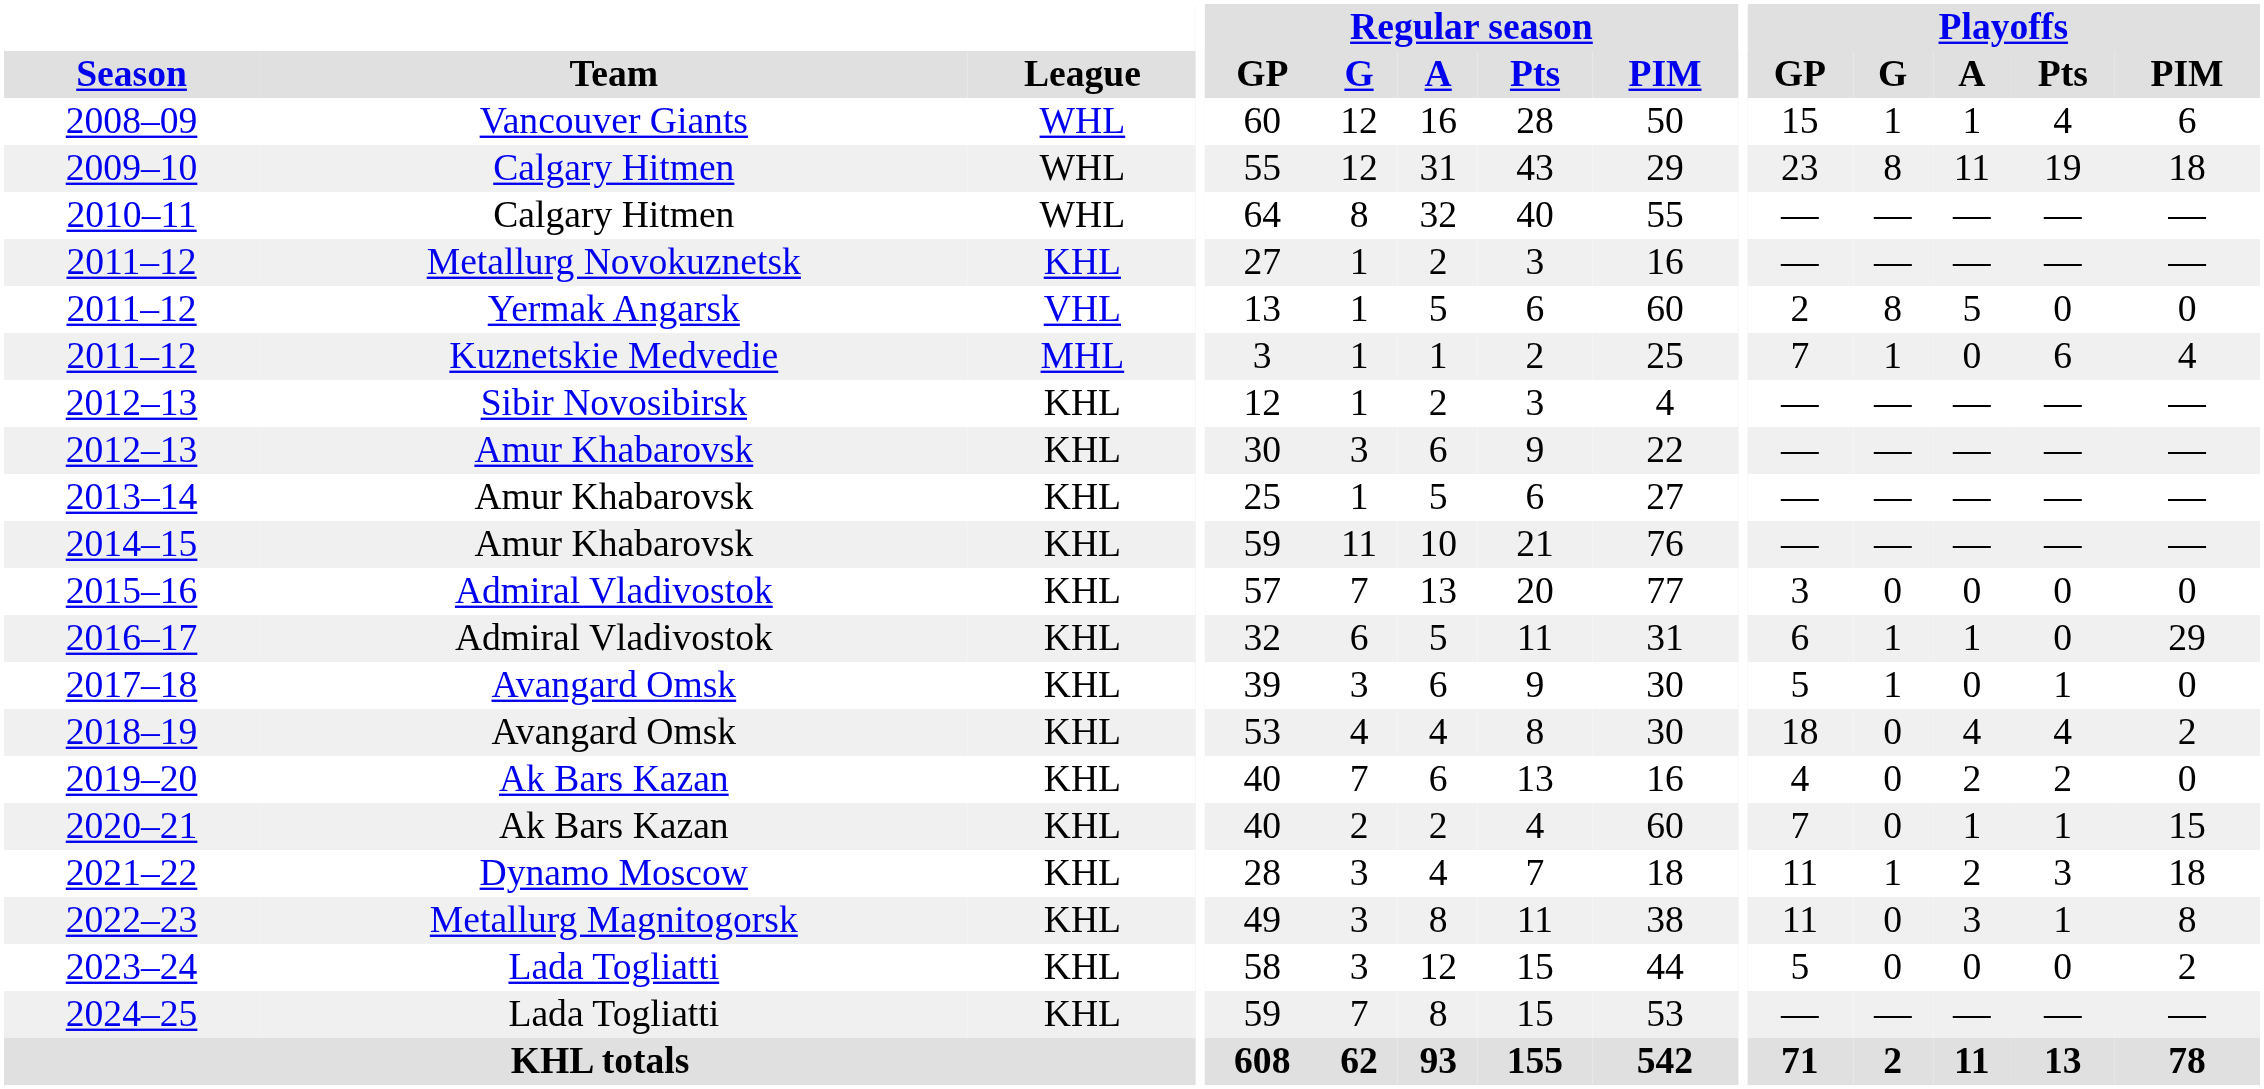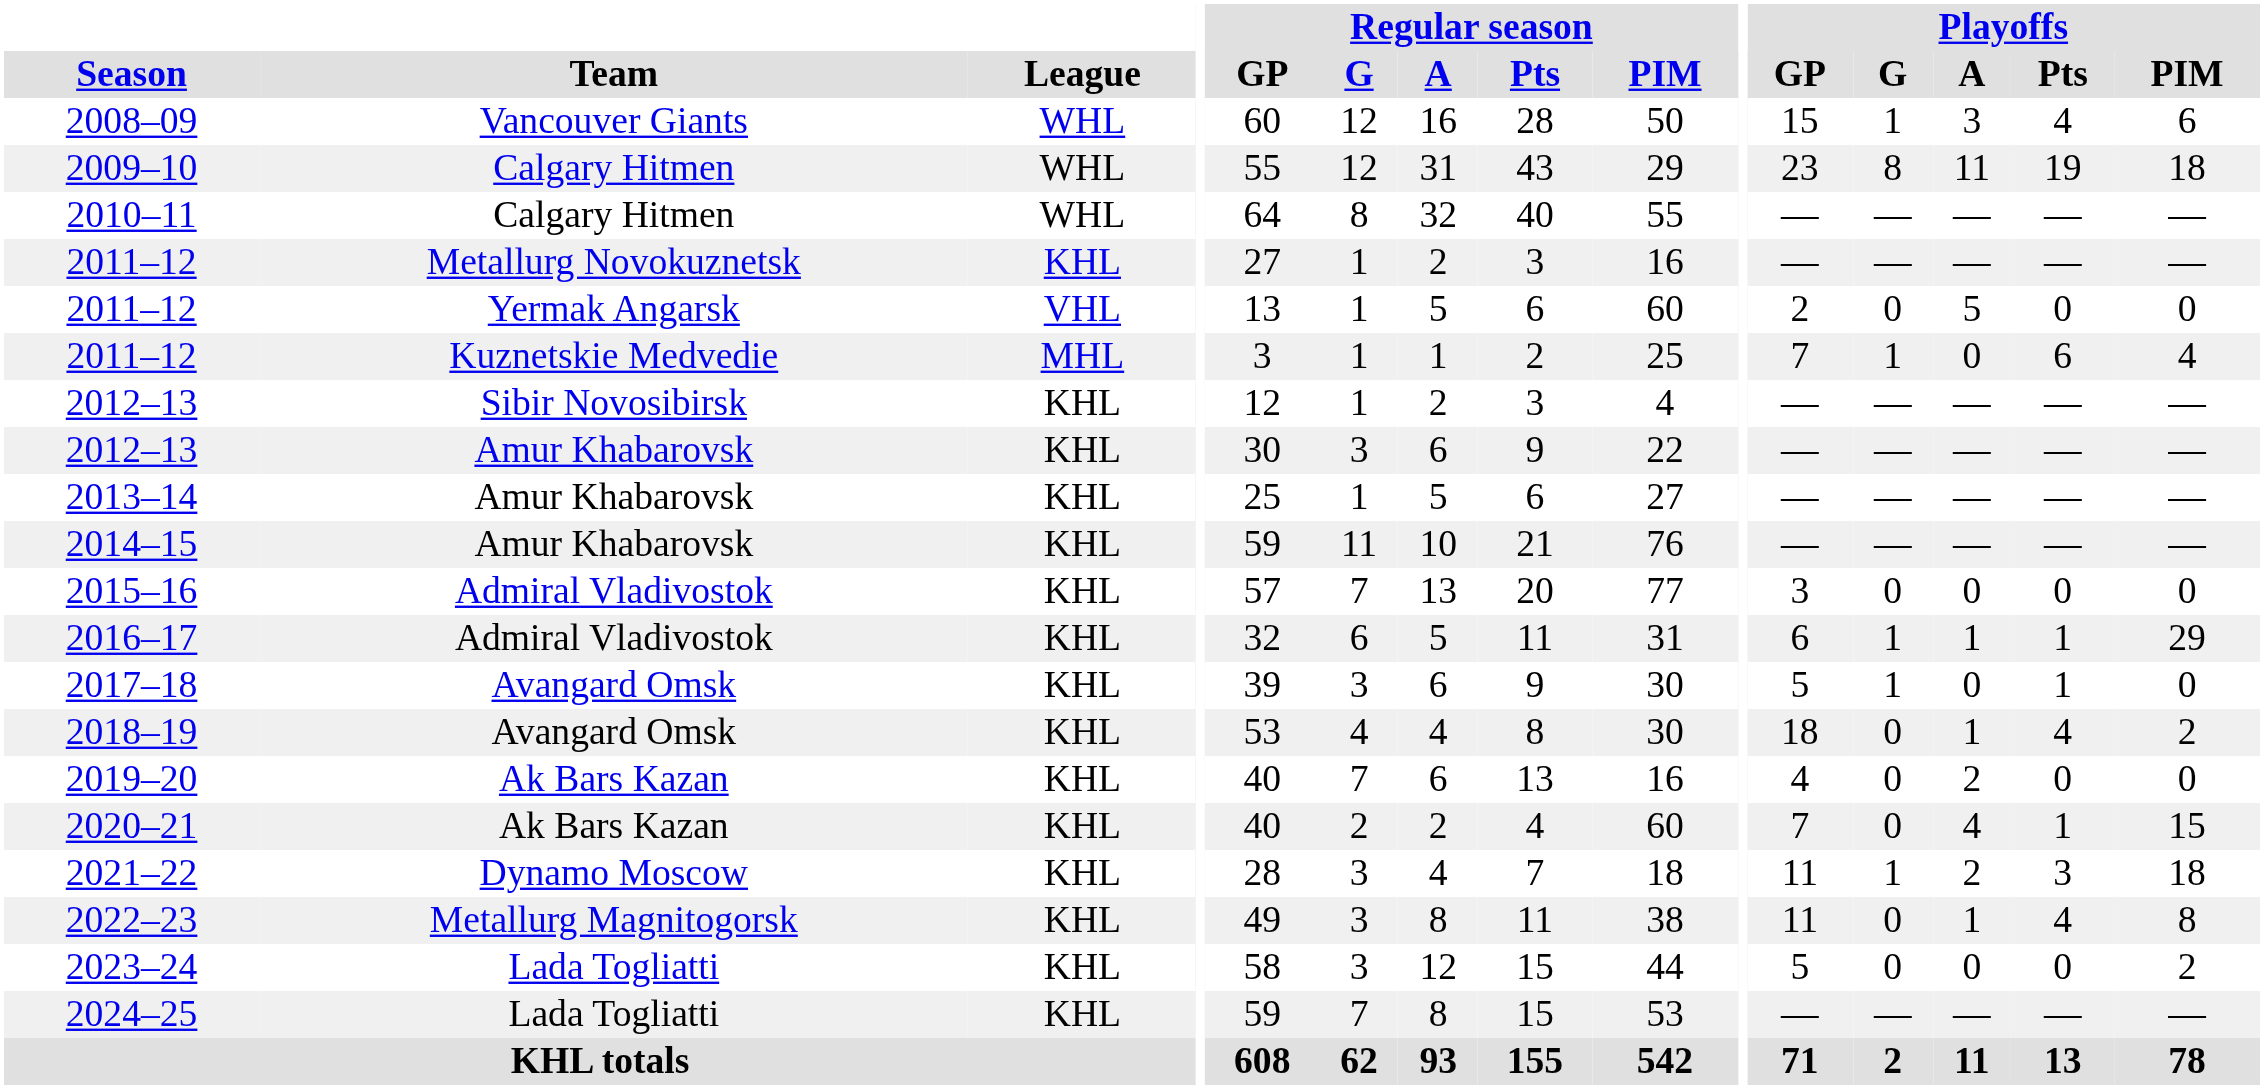2008–09 | Playoffs / A: 1 -> 3
2011–12 / Yermak Angarsk | Playoffs / G: 8 -> 0
2016–17 | Playoffs / Pts: 0 -> 1
2018–19 | Playoffs / A: 4 -> 1
2019–20 | Playoffs / Pts: 2 -> 0
2020–21 | Playoffs / A: 1 -> 4
2022–23 | Playoffs / A: 3 -> 1
2022–23 | Playoffs / Pts: 1 -> 4
